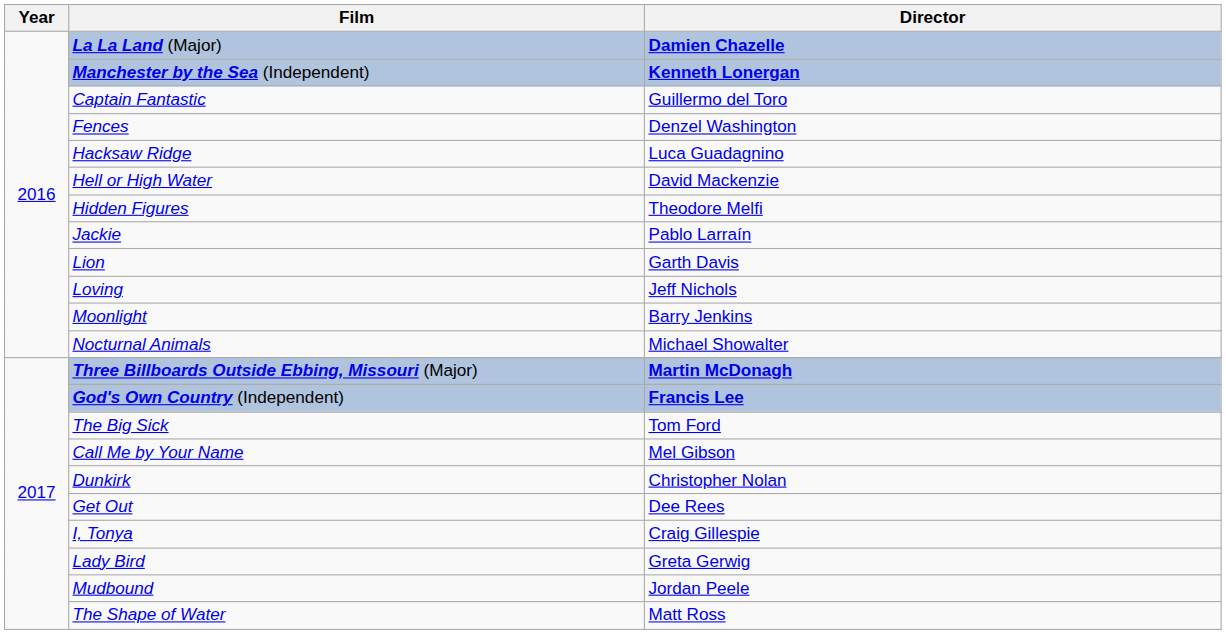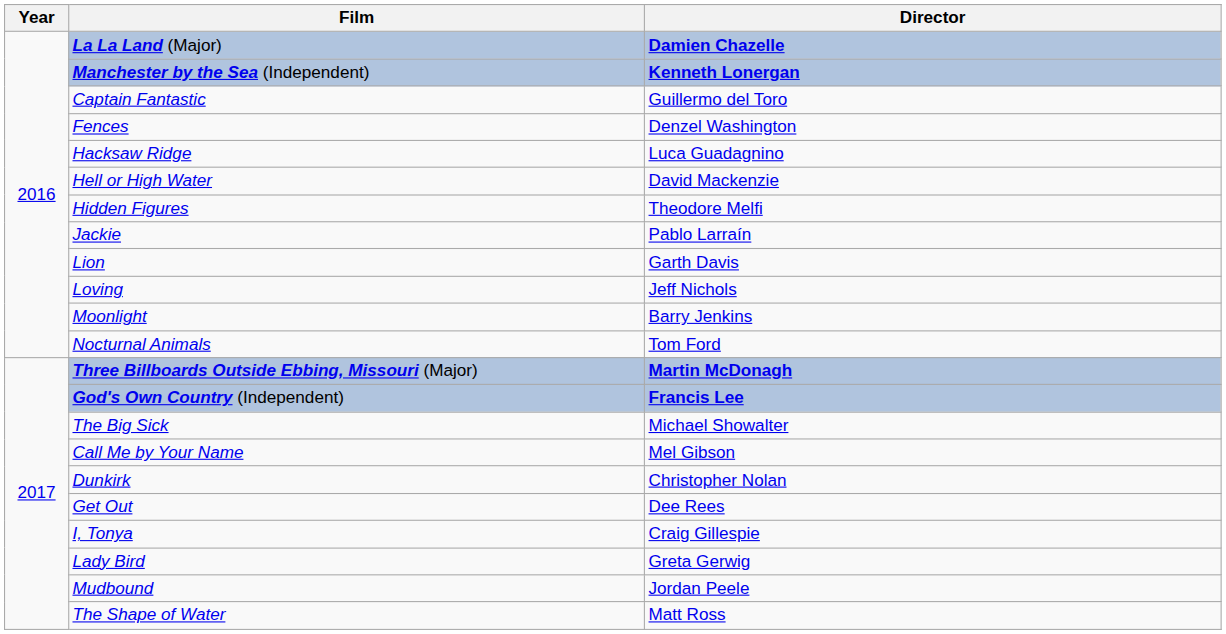Nocturnal Animals | Director: Michael Showalter -> Tom Ford
The Big Sick | Director: Tom Ford -> Michael Showalter
